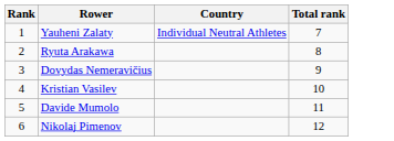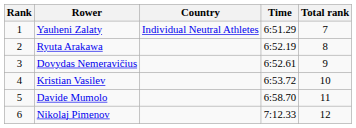+ column: Time | 6:51.29 | 6:52.19 | 6:52.61 | 6:53.72 | 6:58.70 | 7:12.33
